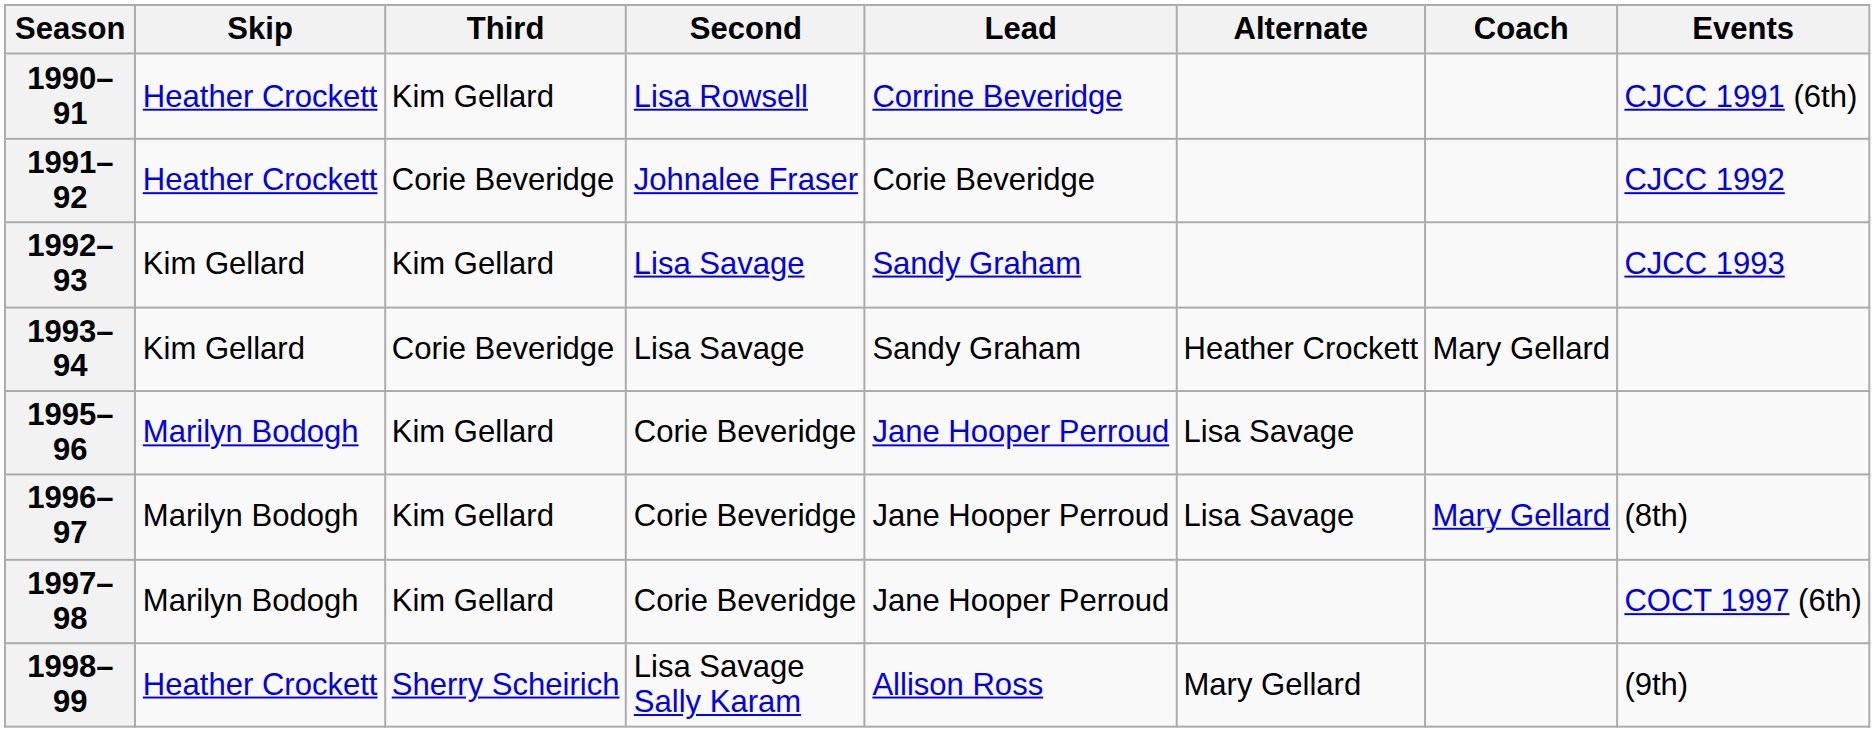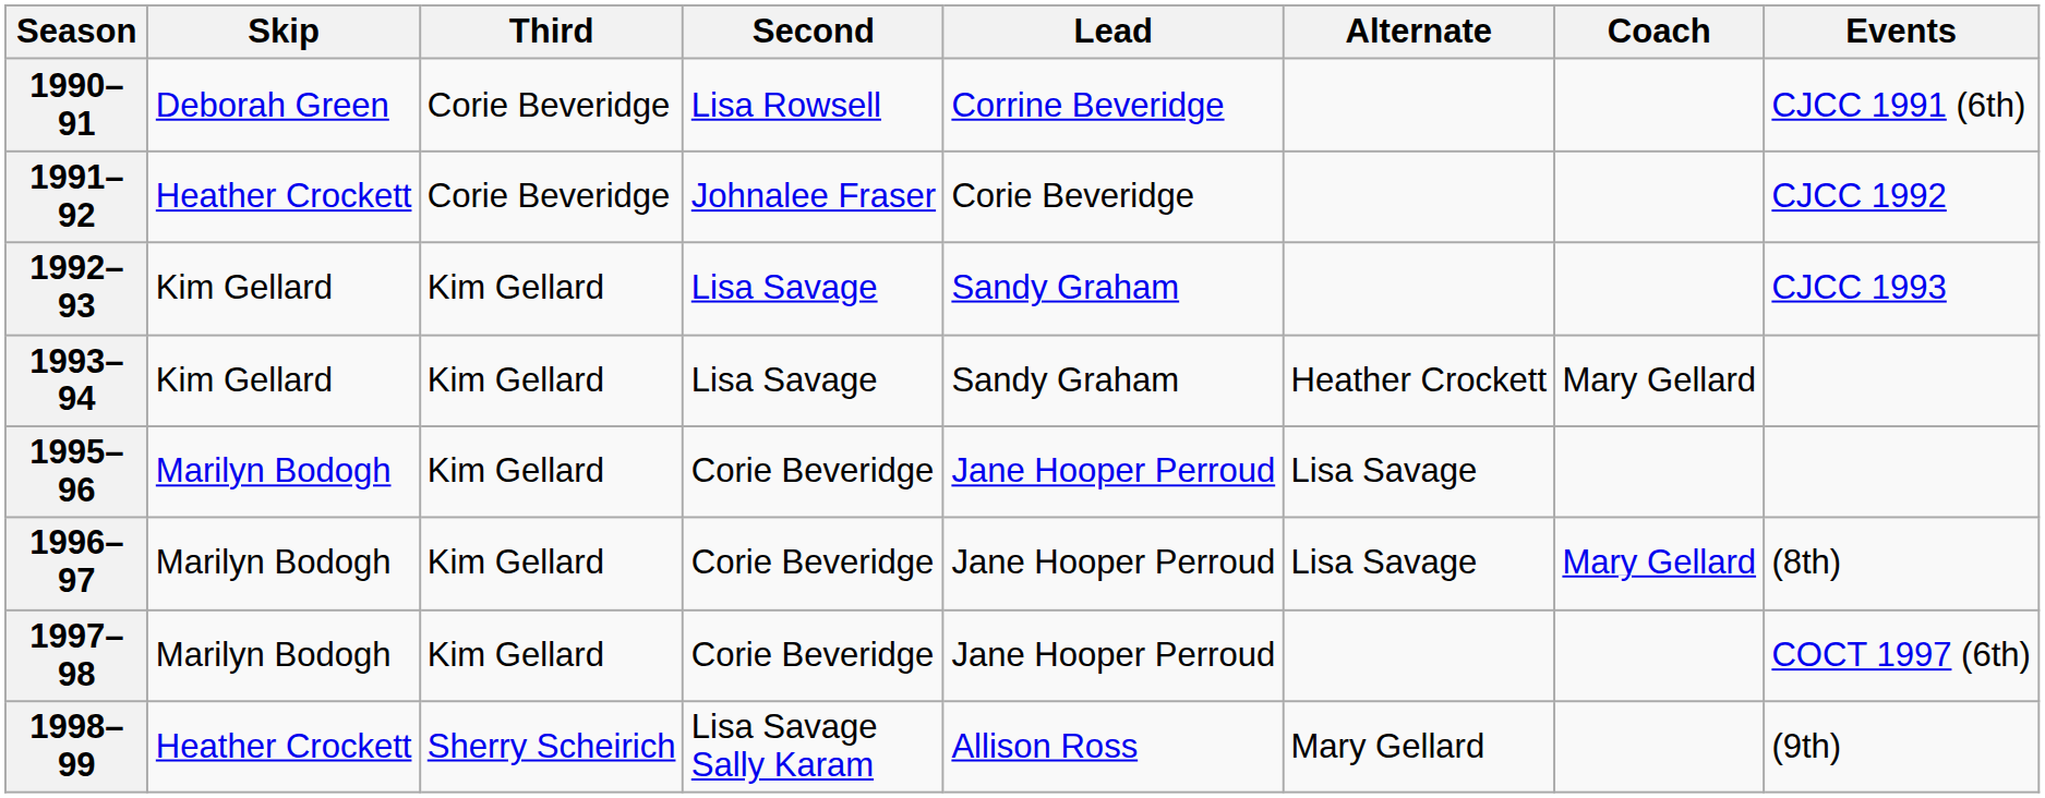1990–91 | Skip: Heather Crockett -> Deborah Green
1990–91 | Third: Kim Gellard -> Corie Beveridge
1993–94 | Third: Corie Beveridge -> Kim Gellard
